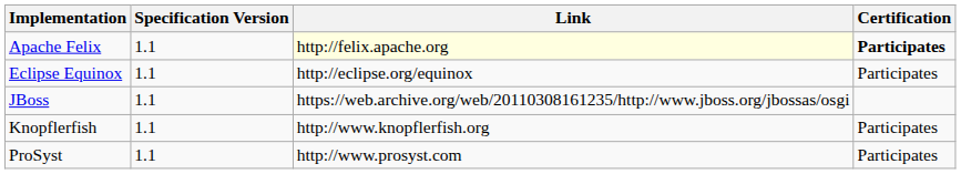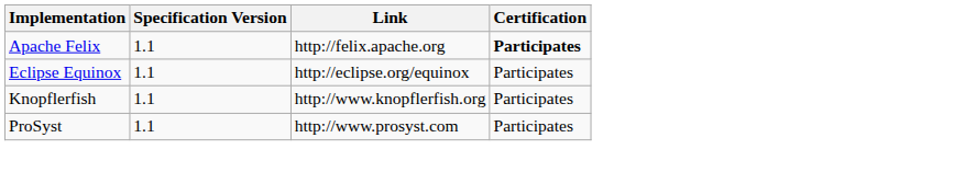Apache Felix | Link: lightyellow background -> no background
- row: JBoss | 1.1 | https://web.archive.org/web/20110308161235/http://www.jboss.org/jbossas/osgi
